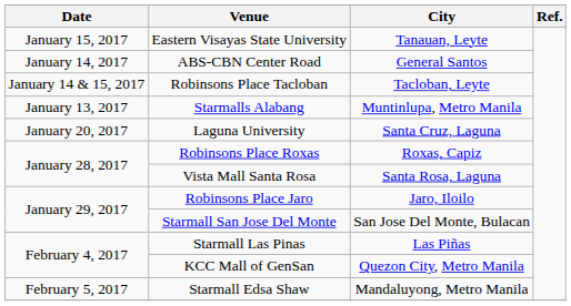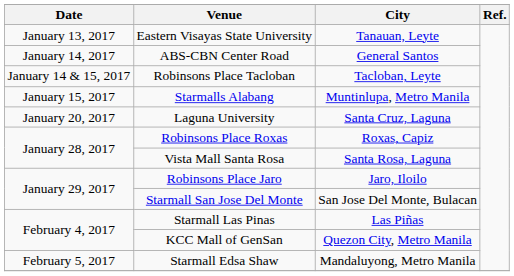Eastern Visayas State University | Date: January 15, 2017 -> January 13, 2017
Starmalls Alabang | Date: January 13, 2017 -> January 15, 2017
